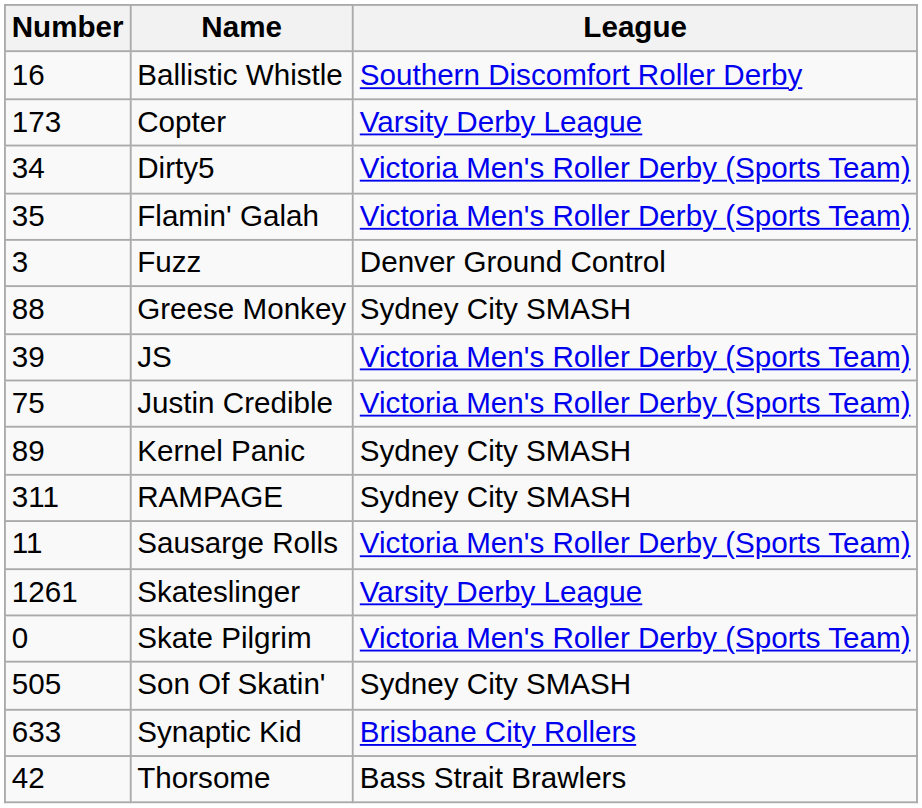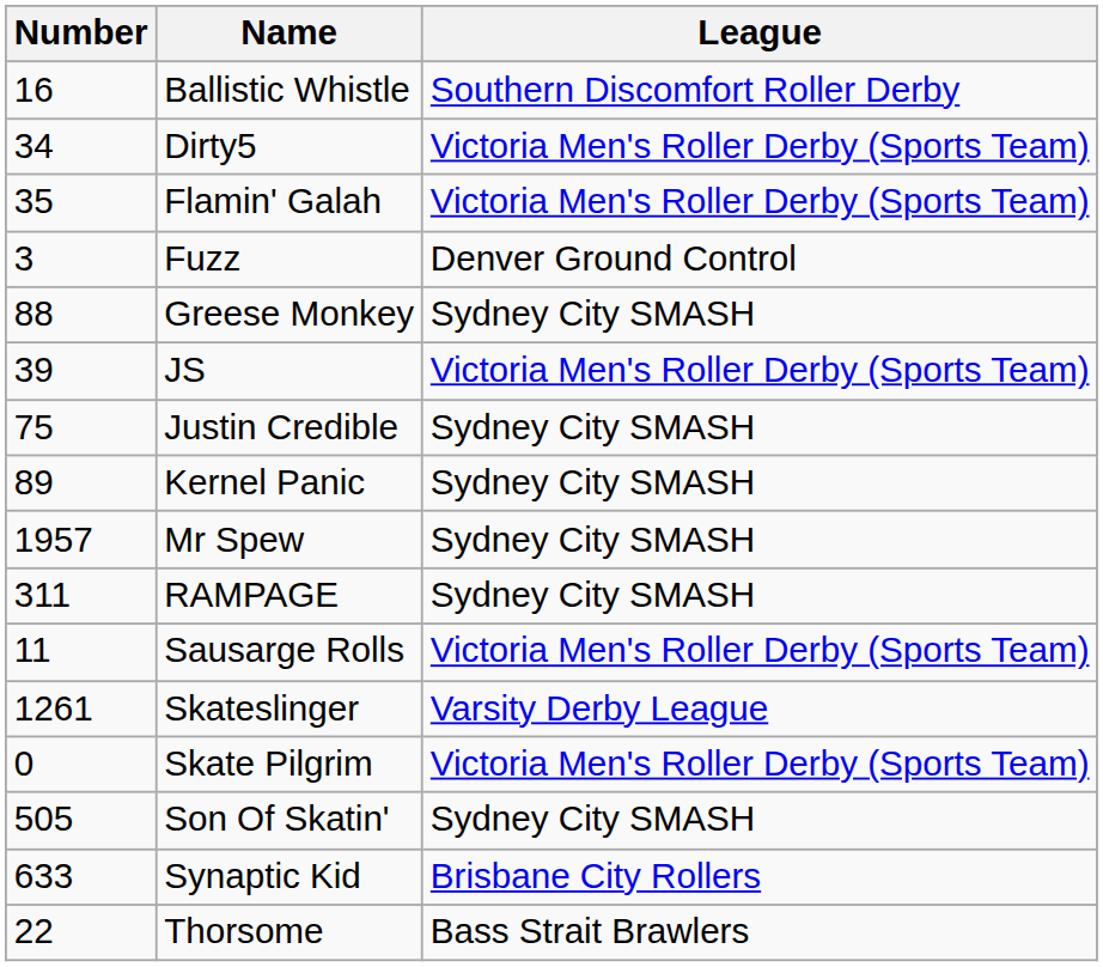- row: 173 | Copter | Varsity Derby League
Justin Credible | League: Victoria Men's Roller Derby (Sports Team) -> Sydney City SMASH
+ row: 1957 | Mr Spew | Sydney City SMASH
Thorsome | Number: 42 -> 22
